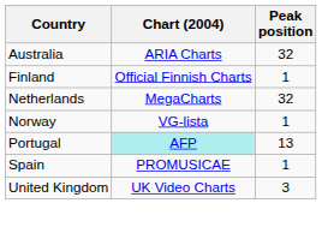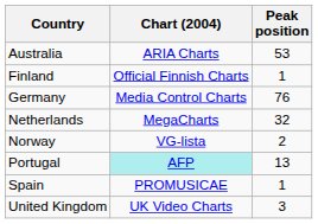Australia | Peak position: 32 -> 53
+ row: Germany | Media Control Charts | 76
Norway | Peak position: 1 -> 2
